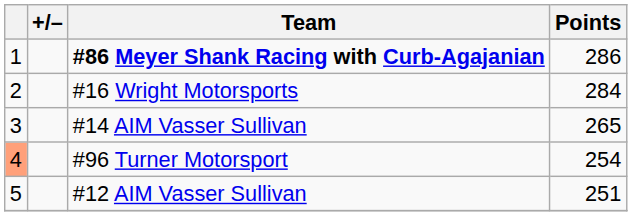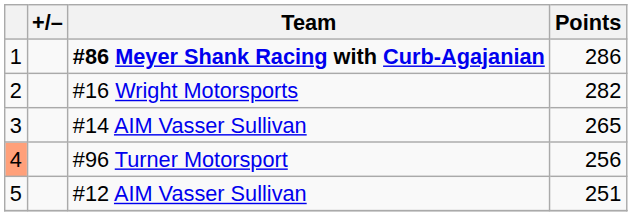#16 Wright Motorsports | Points: 284 -> 282
#96 Turner Motorsport | Points: 254 -> 256
